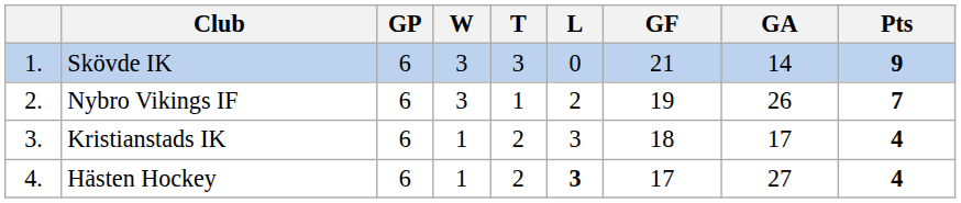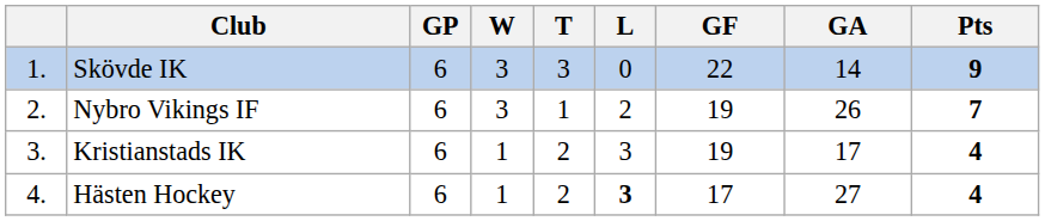Skövde IK | GF: 21 -> 22
Kristianstads IK | GF: 18 -> 19
